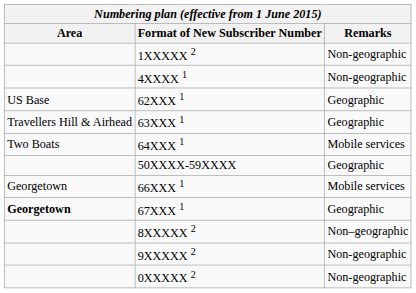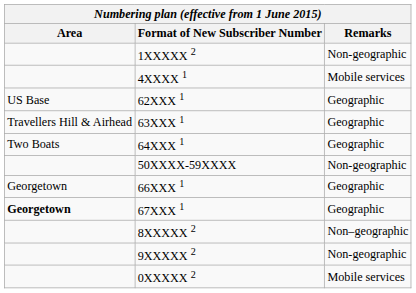4XXXX 1 | Remarks: Non-geographic -> Mobile services
64XXX 1 | Remarks: Mobile services -> Geographic
50XXXX-59XXXX | Remarks: Geographic -> Non-geographic
66XXX 1 | Remarks: Mobile services -> Geographic
0XXXXX 2 | Remarks: Non-geographic -> Mobile services
